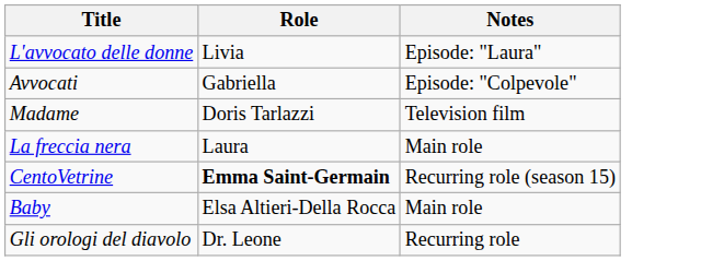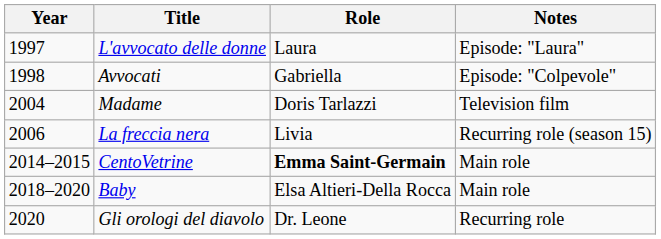+ column: Year | 1997 | 1998 | 2004 | 2006 | 2014–2015 | 2018–2020 | 2020
L'avvocato delle donne | Role: Livia -> Laura
La freccia nera | Role: Laura -> Livia
La freccia nera | Notes: Main role -> Recurring role (season 15)
CentoVetrine | Notes: Recurring role (season 15) -> Main role
